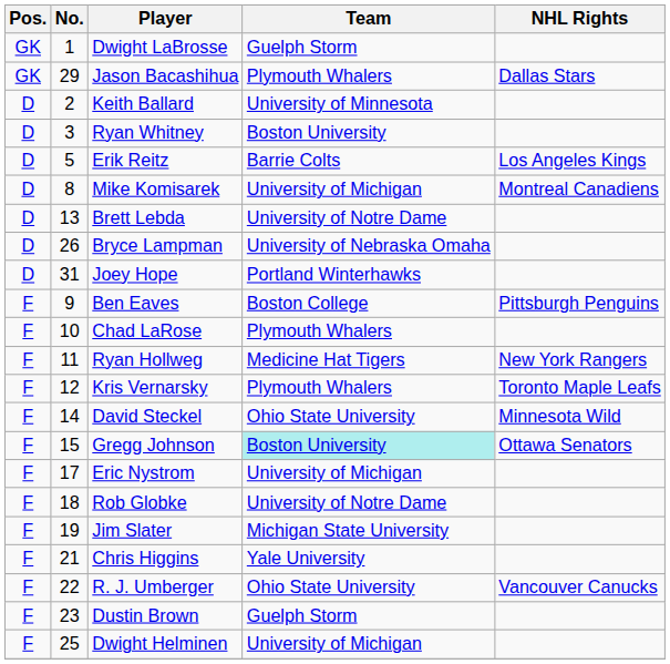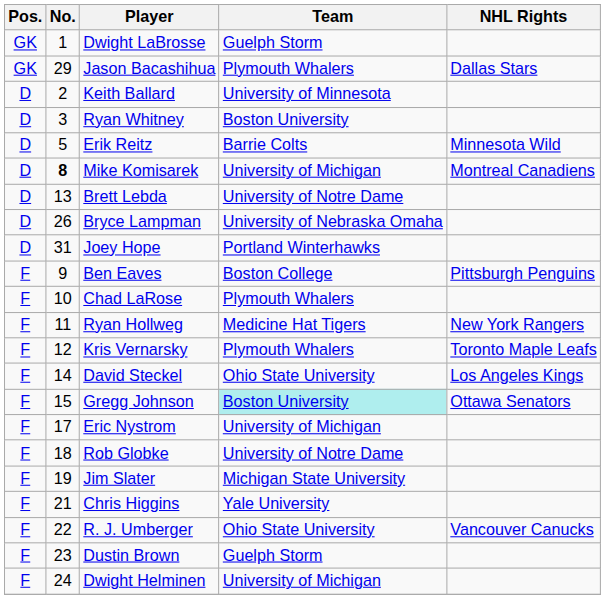Erik Reitz | NHL Rights: Los Angeles Kings -> Minnesota Wild
Mike Komisarek | No.: normal -> bold
David Steckel | NHL Rights: Minnesota Wild -> Los Angeles Kings
Dwight Helminen | No.: 25 -> 24
